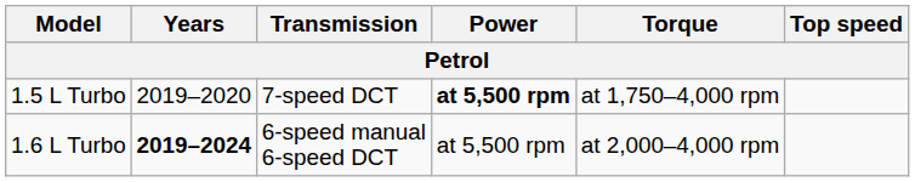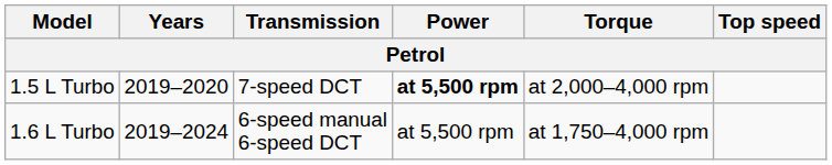1.5 L Turbo | Torque: at 1,750–4,000 rpm -> at 2,000–4,000 rpm
1.6 L Turbo | Years: bold -> normal
1.6 L Turbo | Torque: at 2,000–4,000 rpm -> at 1,750–4,000 rpm
